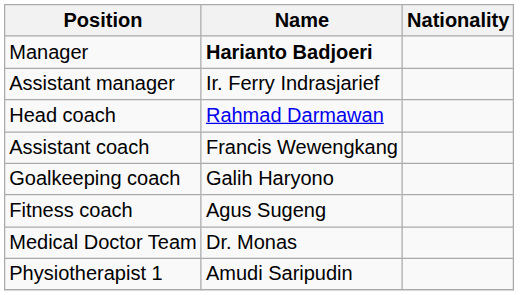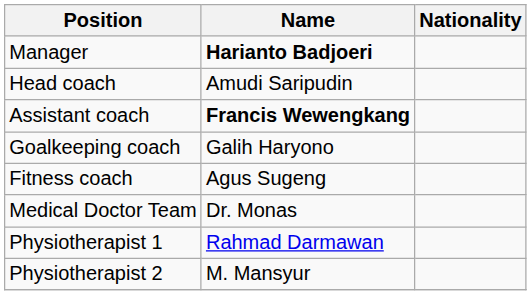- row: Assistant manager | Ir. Ferry Indrasjarief
Head coach | Name: Rahmad Darmawan -> Amudi Saripudin
Assistant coach | Name: normal -> bold
Physiotherapist 1 | Name: Amudi Saripudin -> Rahmad Darmawan
+ row: Physiotherapist 2 | M. Mansyur
